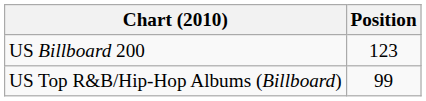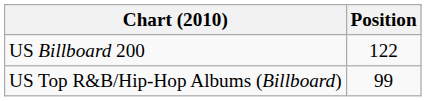US Billboard 200 | Position: 123 -> 122
